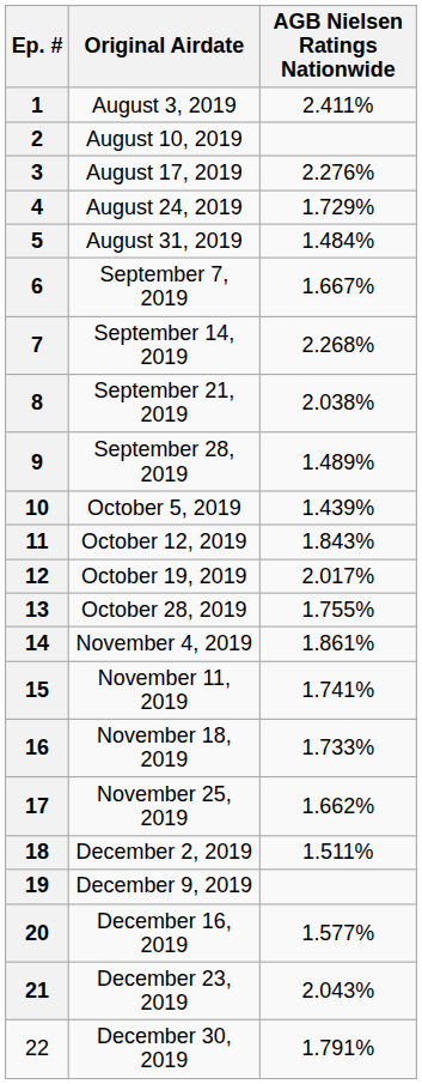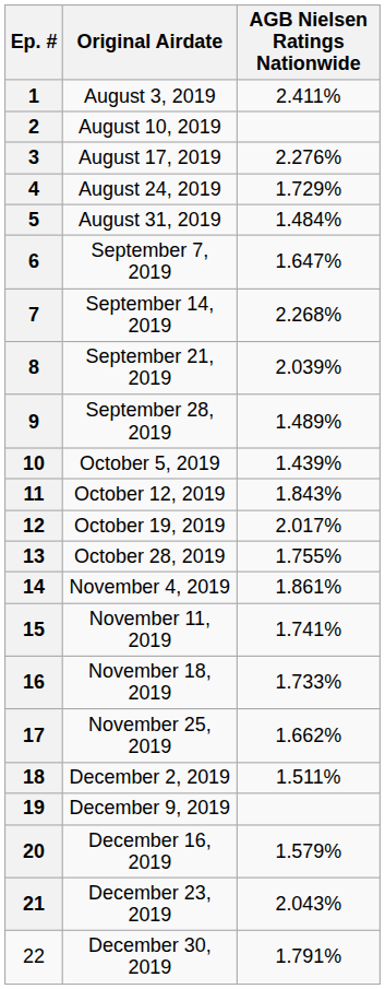6 | AGB Nielsen Ratings Nationwide: 1.667% -> 1.647%
8 | AGB Nielsen Ratings Nationwide: 2.038% -> 2.039%
20 | AGB Nielsen Ratings Nationwide: 1.577% -> 1.579%
